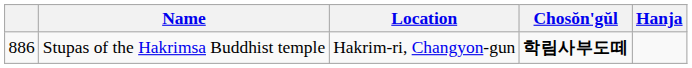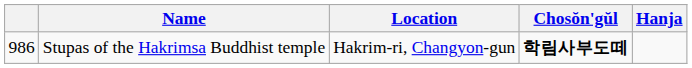Stupas of the Hakrimsa Buddhist temple | column 1: 886 -> 986
